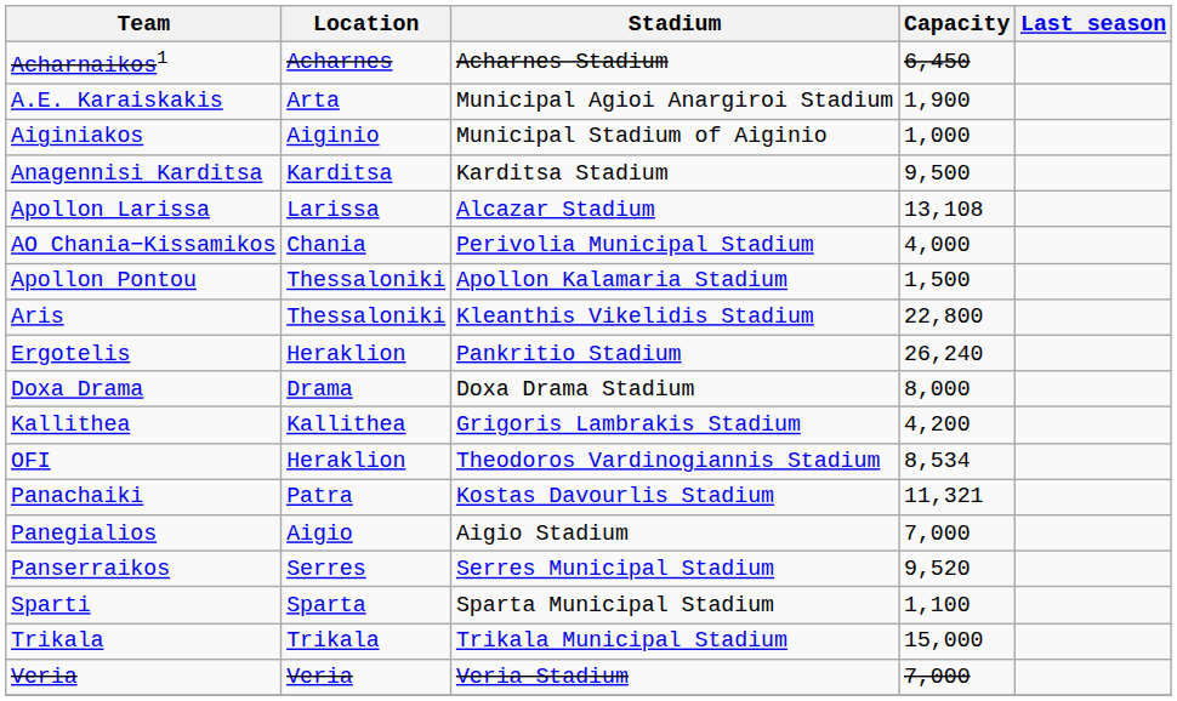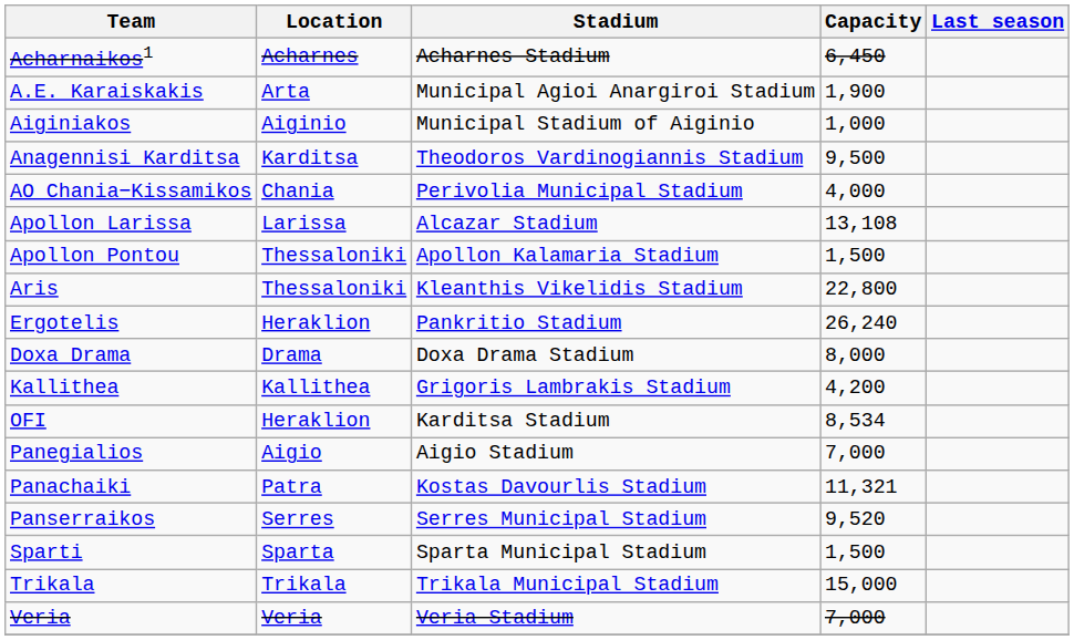Anagennisi Karditsa | Stadium: Karditsa Stadium -> Theodoros Vardinogiannis Stadium
rows swapped: AO Chania−Kissamikos <-> Apollon Larissa
OFI | Stadium: Theodoros Vardinogiannis Stadium -> Karditsa Stadium
rows swapped: Panachaiki <-> Panegialios
Sparti | Capacity: 1,100 -> 1,500
